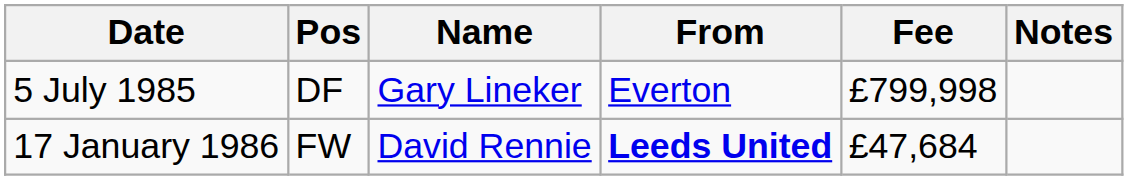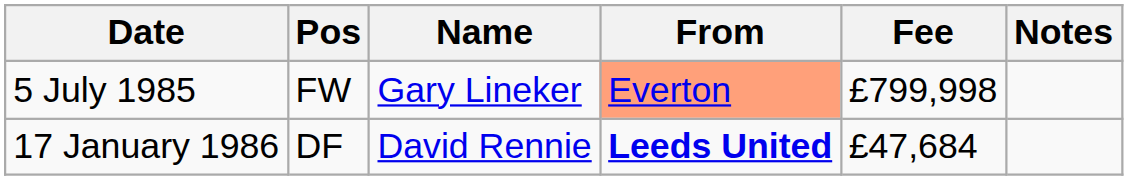5 July 1985 | Pos: DF -> FW
5 July 1985 | From: no background -> lightsalmon background
17 January 1986 | Pos: FW -> DF
